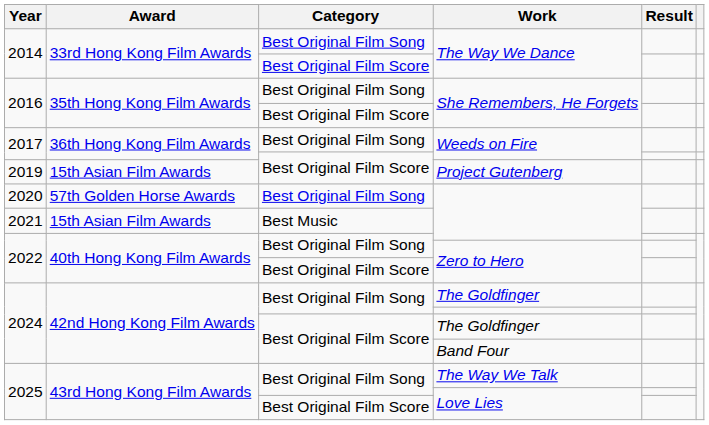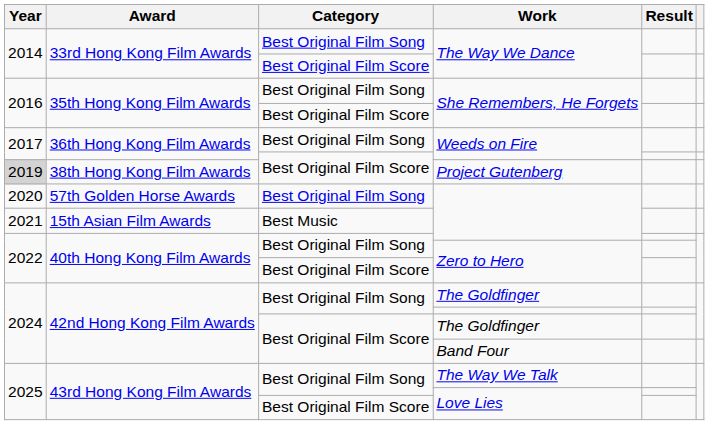Project Gutenberg | Year: no background -> lightgrey background
Project Gutenberg | Award: 15th Asian Film Awards -> 38th Hong Kong Film Awards
